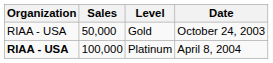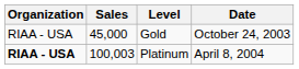Gold | Sales: 50,000 -> 45,000
Platinum | Sales: 100,000 -> 100,003
